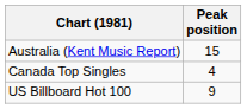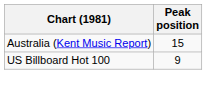- row: Canada Top Singles | 4
